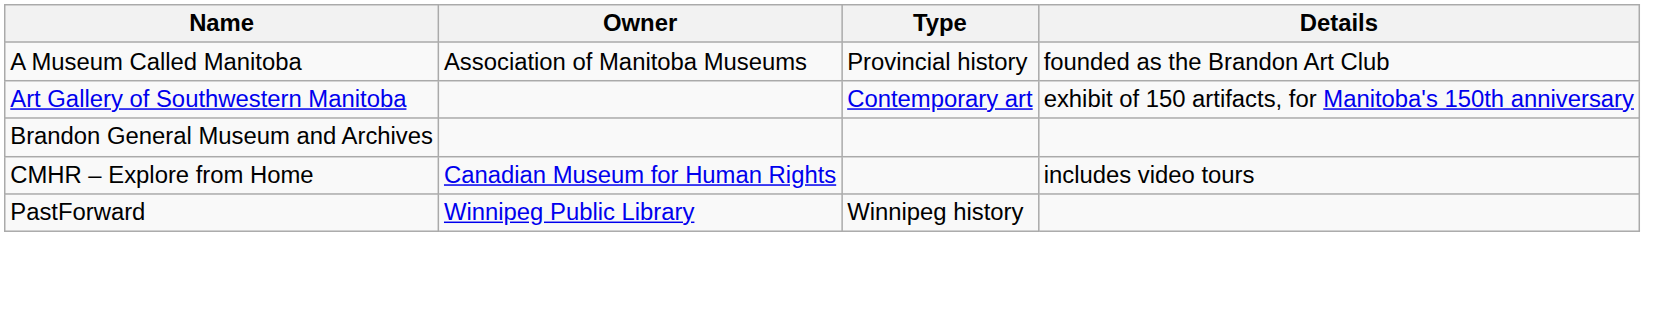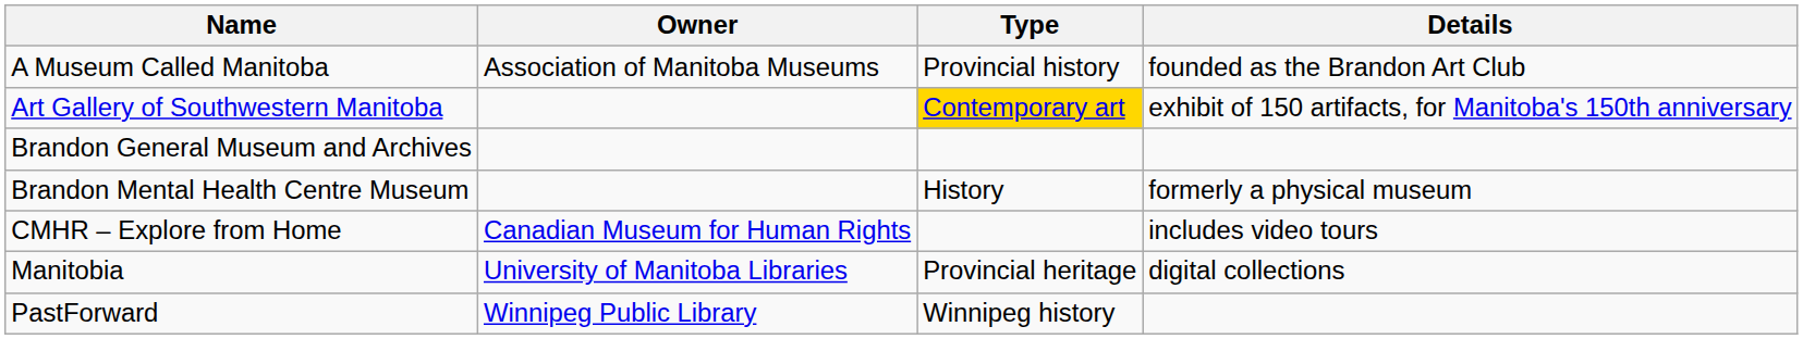Art Gallery of Southwestern Manitoba | Type: no background -> gold background
+ row: Brandon Mental Health Centre Museum | History | formerly a physical museum
+ row: Manitobia | University of Manitoba Libraries | Provincial heritage | digital collections
